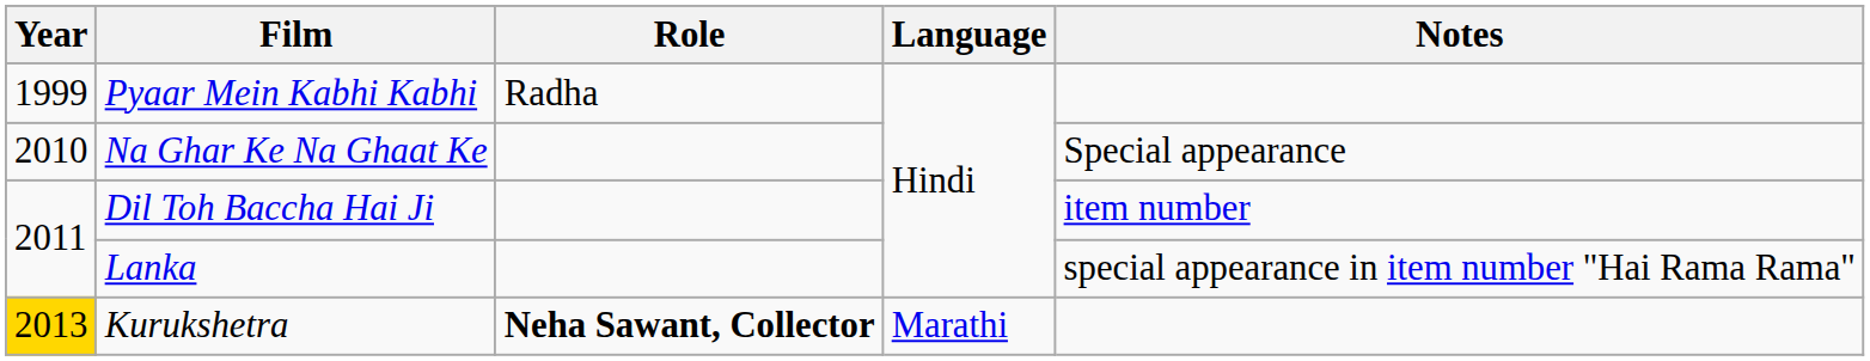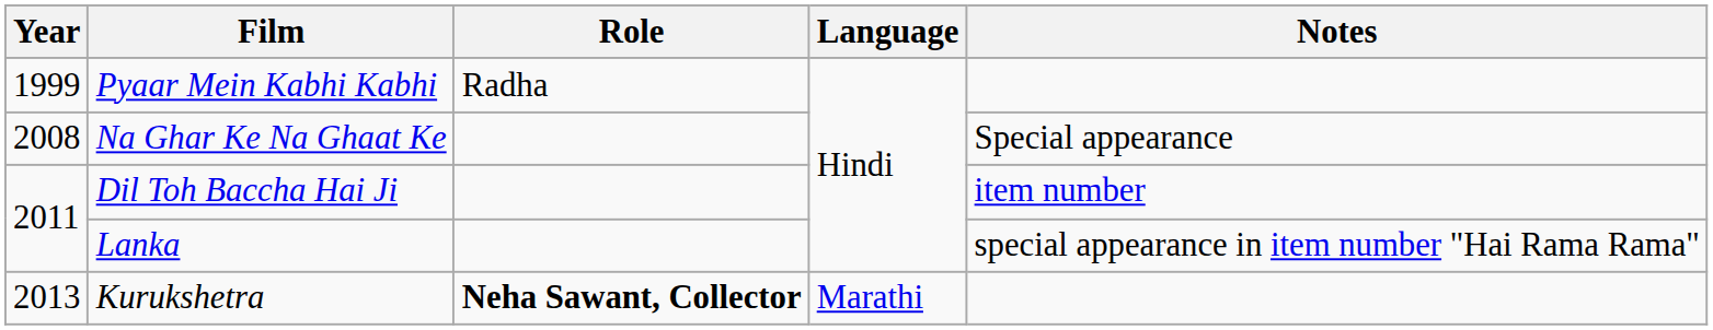Na Ghar Ke Na Ghaat Ke | Year: 2010 -> 2008
Kurukshetra | Year: gold background -> no background
